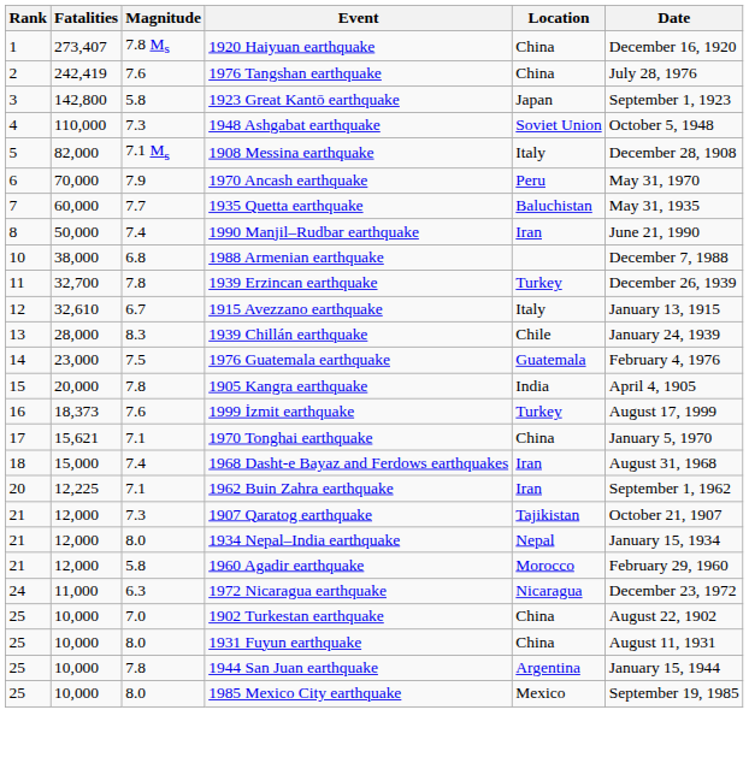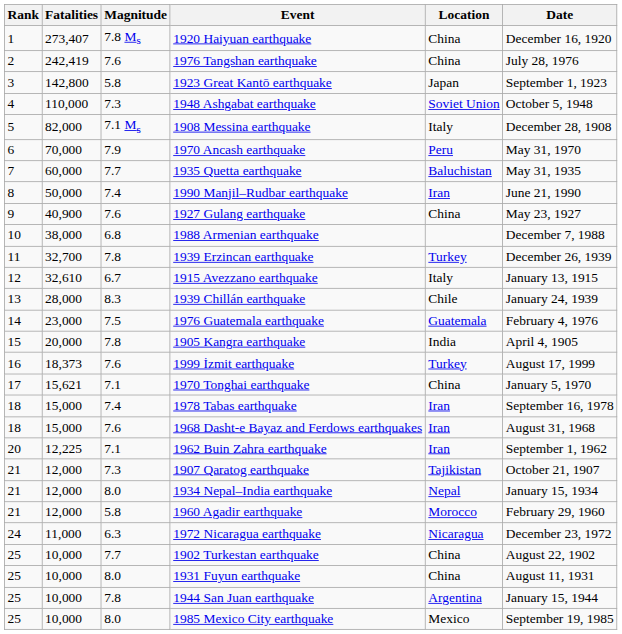+ row: 9 | 40,900 | 7.6 | 1927 Gulang earthquake | China | May 23, 1927
+ row: 18 | 15,000 | 7.4 | 1978 Tabas earthquake | Iran | September 16, 1978
1968 Dasht-e Bayaz and Ferdows earthquakes | Magnitude: 7.4 -> 7.6
1902 Turkestan earthquake | Magnitude: 7.0 -> 7.7
